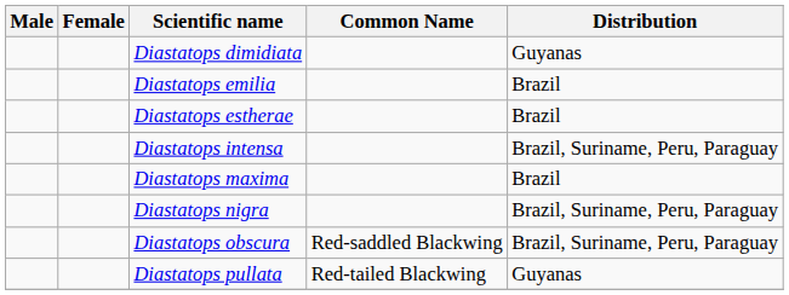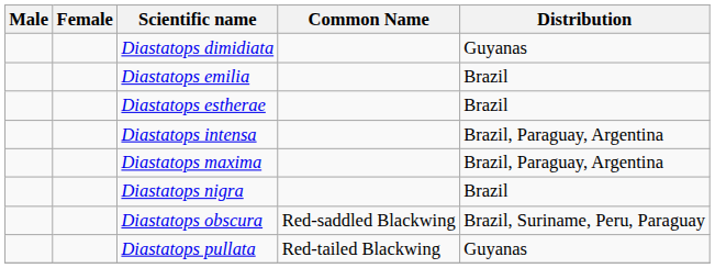Diastatops intensa | Distribution: Brazil, Suriname, Peru, Paraguay -> Brazil, Paraguay, Argentina
Diastatops maxima | Distribution: Brazil -> Brazil, Paraguay, Argentina
Diastatops nigra | Distribution: Brazil, Suriname, Peru, Paraguay -> Brazil
